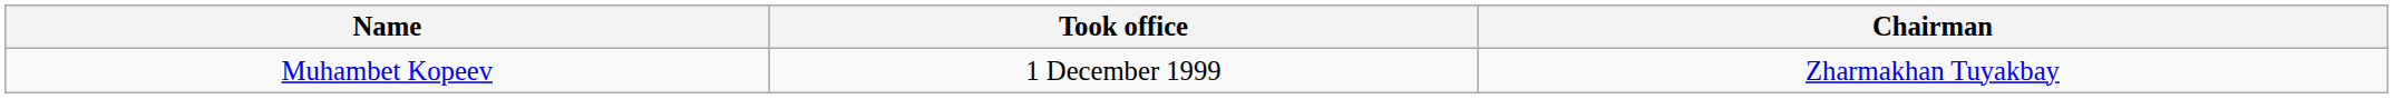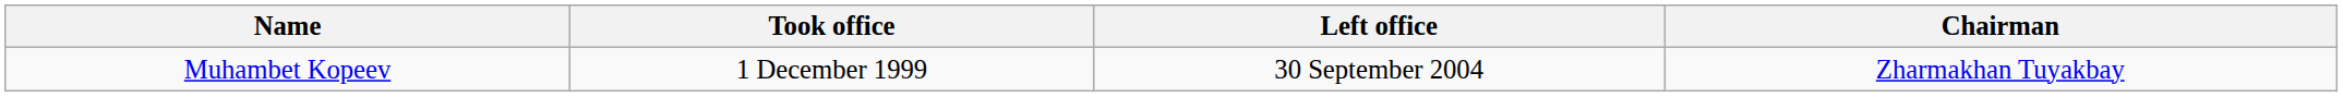+ column: Left office | 30 September 2004
